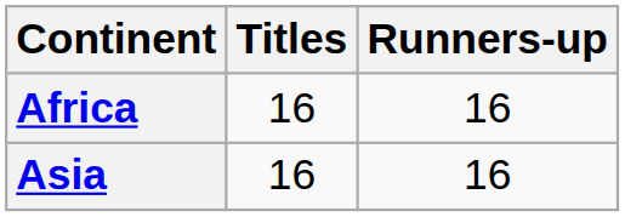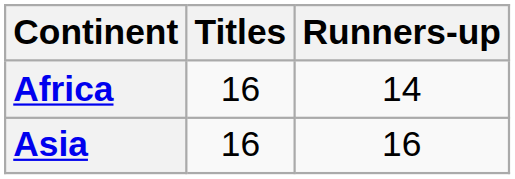Africa | Runners-up: 16 -> 14
